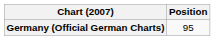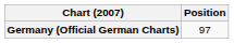Germany (Official German Charts) | Position: 95 -> 97
